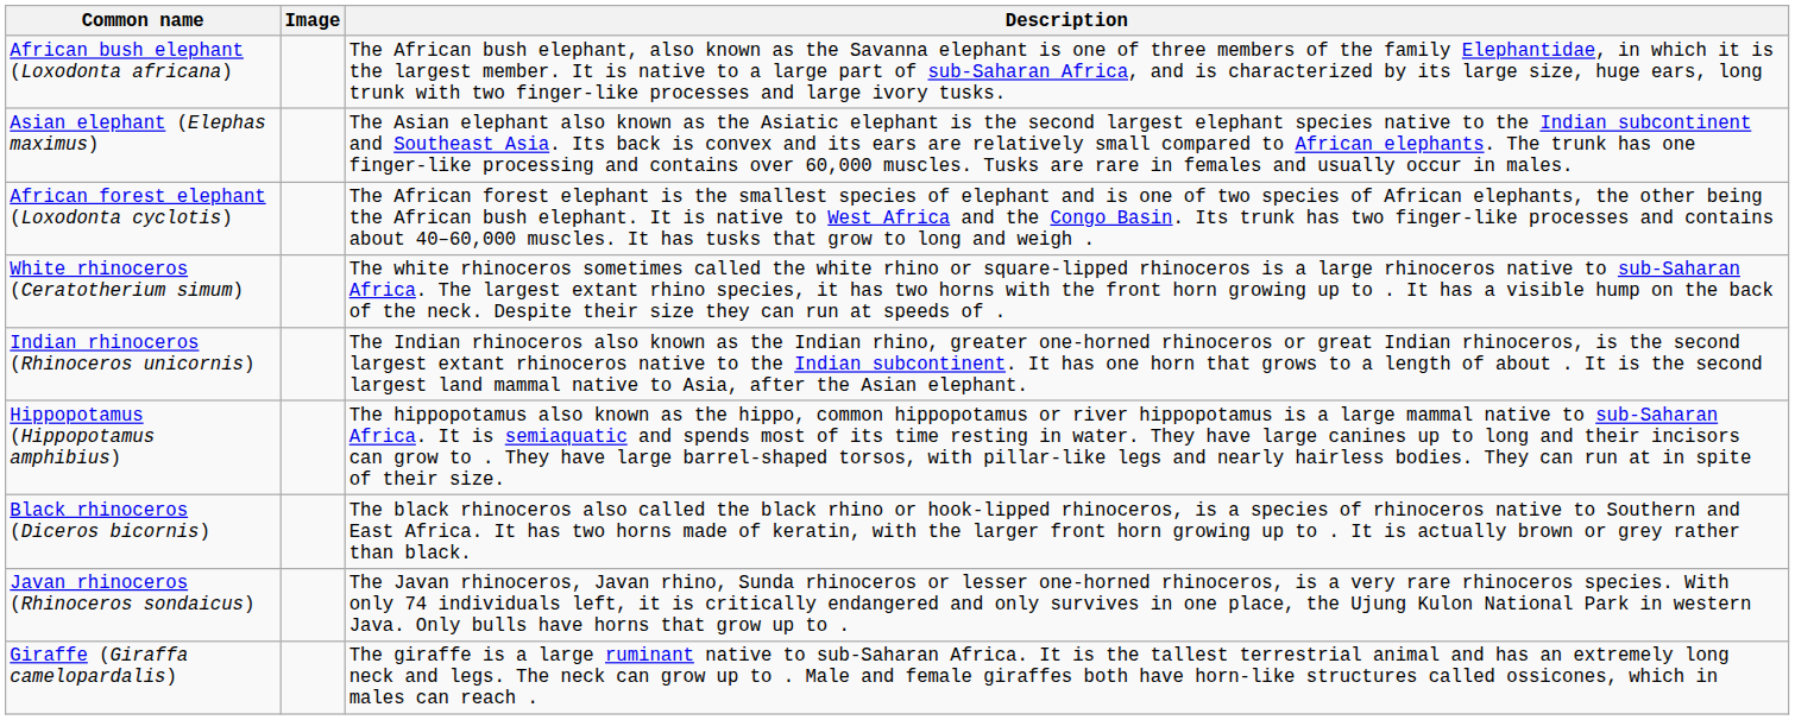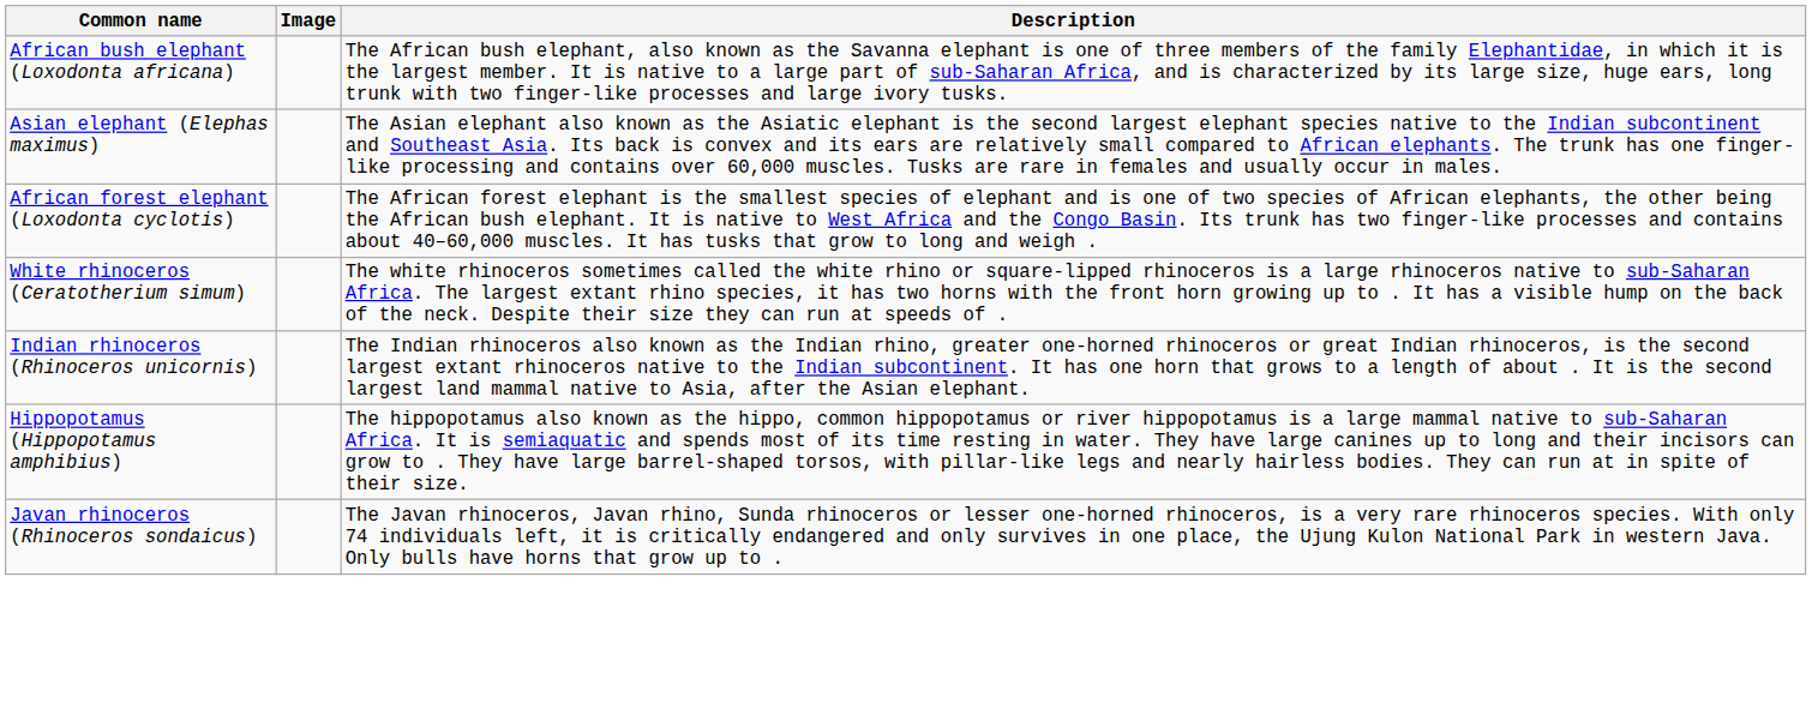- row: Black rhinoceros (Diceros bicornis) | The black rhinoceros also called the black rhino or hook-lipped rhinoceros, is a species of rhinoceros native to Southern and East Africa. It has two horns made of keratin, with the larger front horn growing up to . It is actually brown or grey rather than black.
- row: Giraffe (Giraffa camelopardalis) | The giraffe is a large ruminant native to sub-Saharan Africa. It is the tallest terrestrial animal and has an extremely long neck and legs. The neck can grow up to . Male and female giraffes both have horn-like structures called ossicones, which in males can reach .
